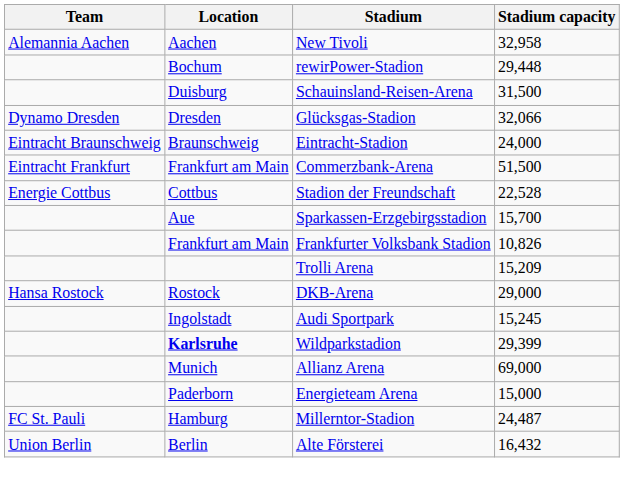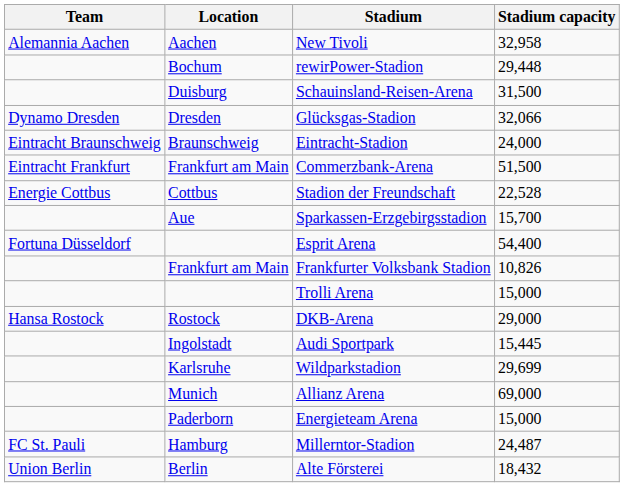+ row: Fortuna Düsseldorf | Esprit Arena | 54,400
Trolli Arena | Stadium capacity: 15,209 -> 15,000
Audi Sportpark | Stadium capacity: 15,245 -> 15,445
Wildparkstadion | Location: bold -> normal
Wildparkstadion | Stadium capacity: 29,399 -> 29,699
Alte Försterei | Stadium capacity: 16,432 -> 18,432
